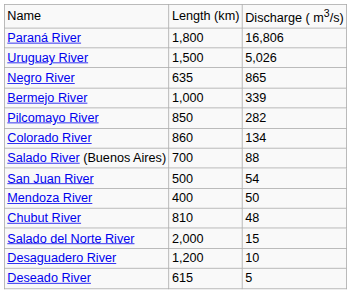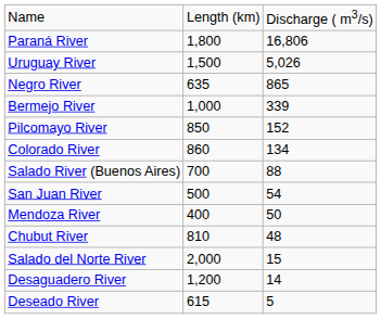Pilcomayo River | column 3: 282 -> 152
Desaguadero River | column 3: 10 -> 14
